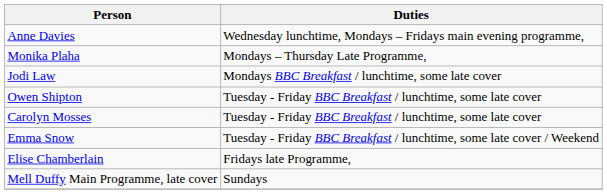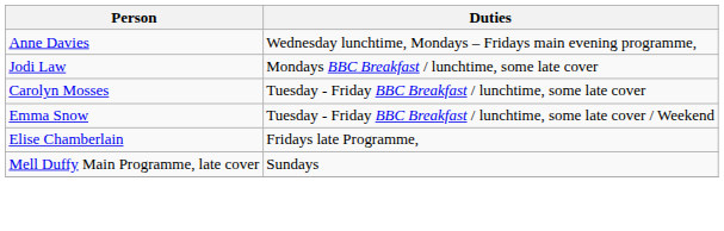- row: Monika Plaha | Mondays – Thursday Late Programme,
- row: Owen Shipton | Tuesday - Friday BBC Breakfast / lunchtime, some late cover
